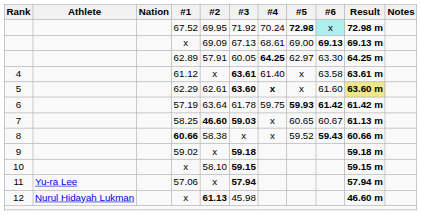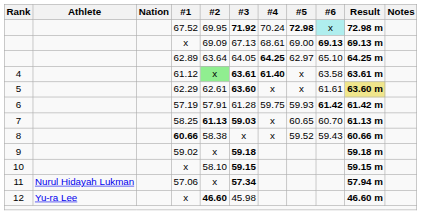67.52 | #3: normal -> bold
62.89 | #2: 57.91 -> 63.64
62.89 | #3: 60.05 -> 64.05
62.89 | #6: 63.30 -> 65.10
61.12 | #2: no background -> lightgreen background
61.12 | #4: normal -> bold
62.29 | #4: bold -> normal
62.29 | #6: 61.60 -> 61.61
57.19 | #2: 63.64 -> 57.91
57.19 | #3: 61.78 -> 61.28
57.19 | #5: bold -> normal
58.25 | #2: 46.60 -> 61.13
58.25 | #6: 60.67 -> 60.70
60.66 | #6: bold -> normal
57.06 | Athlete: Yu-ra Lee -> Nurul Hidayah Lukman
57.06 | #3: 57.94 -> 57.34
12 / x | Athlete: Nurul Hidayah Lukman -> Yu-ra Lee
12 / x | #2: 61.13 -> 46.60
